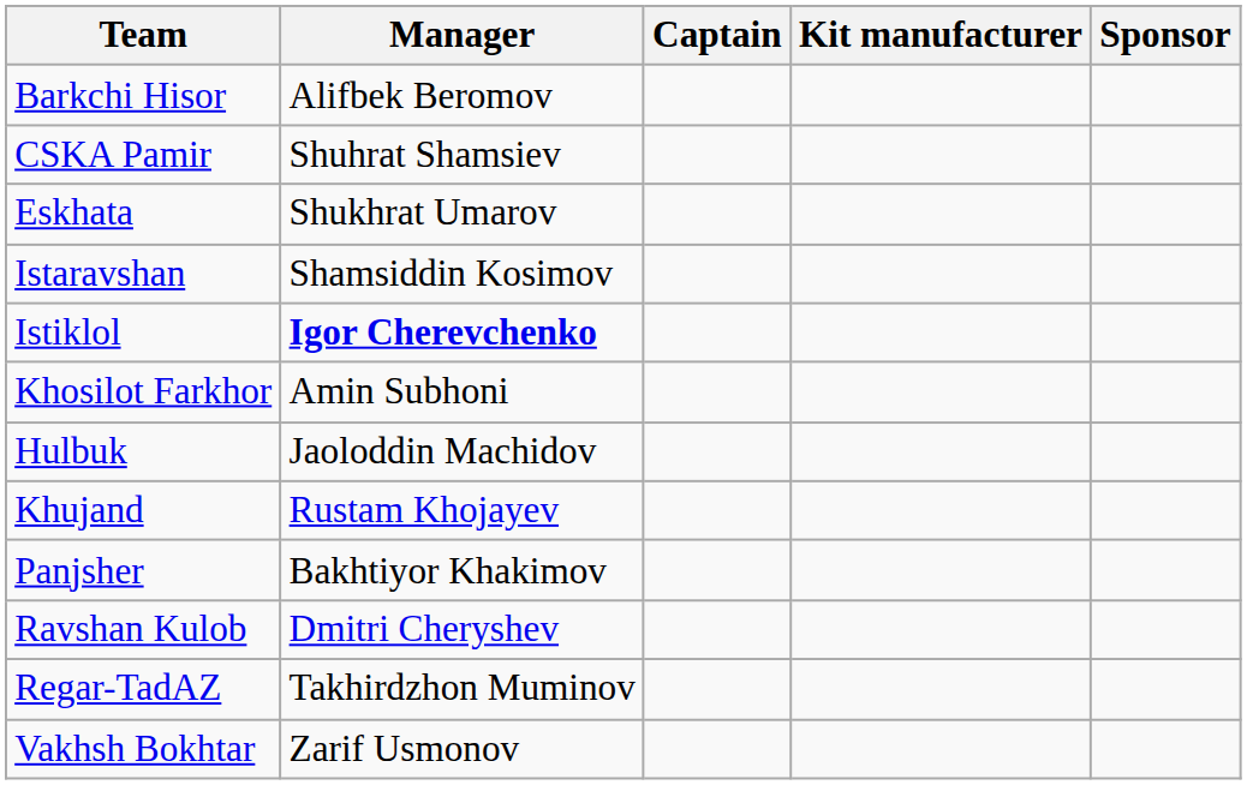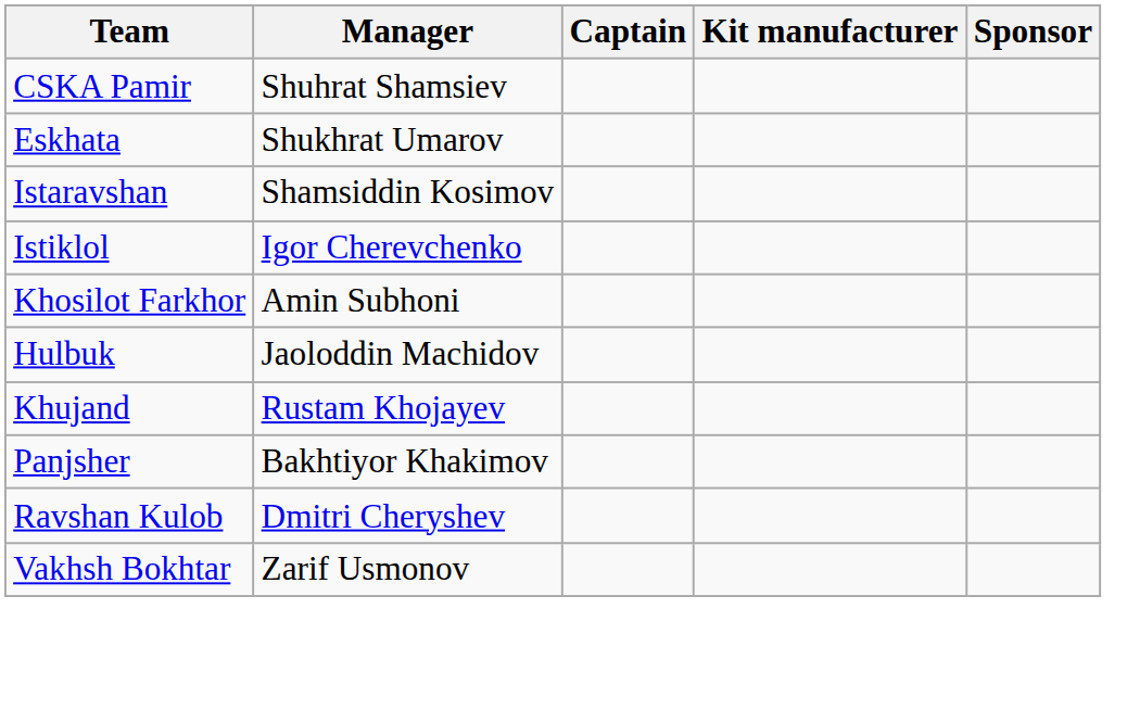- row: Barkchi Hisor | Alifbek Beromov
Istiklol | Manager: bold -> normal
- row: Regar-TadAZ | Takhirdzhon Muminov
